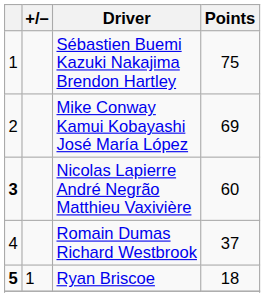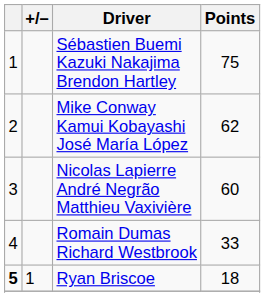Mike Conway Kamui Kobayashi José María López | Points: 69 -> 62
Nicolas Lapierre André Negrão Matthieu Vaxivière | column 1: bold -> normal
Romain Dumas Richard Westbrook | Points: 37 -> 33
